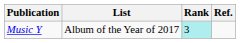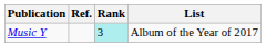columns swapped: List <-> Ref.
